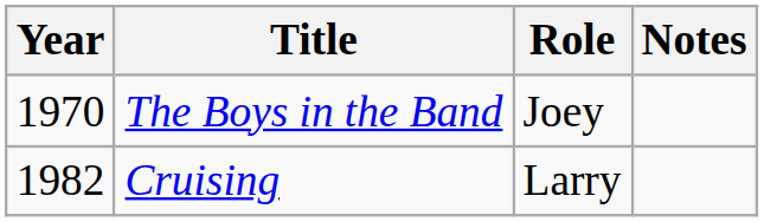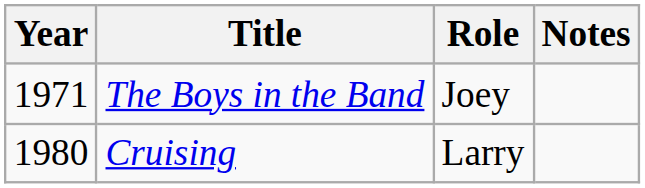The Boys in the Band | Year: 1970 -> 1971
Cruising | Year: 1982 -> 1980
